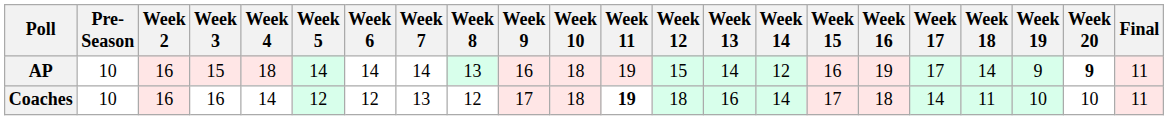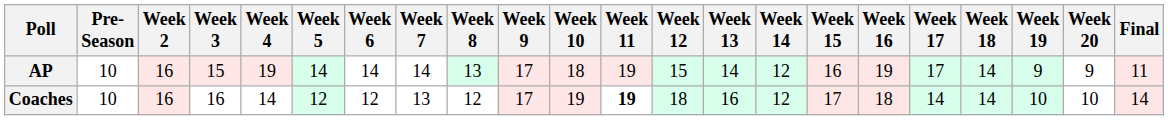AP | Week 4: 18 -> 19
AP | Week 9: 16 -> 17
AP | Week 20: bold -> normal
Coaches | Week 10: 18 -> 19
Coaches | Week 14: 14 -> 12
Coaches | Week 18: 11 -> 14
Coaches | Final: 11 -> 14
